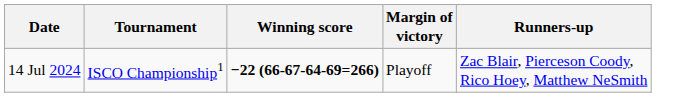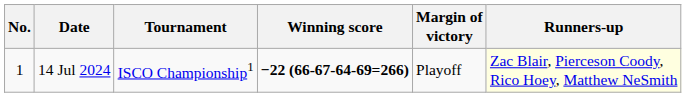+ column: No. | 1
14 Jul 2024 | Runners-up: no background -> lightyellow background
